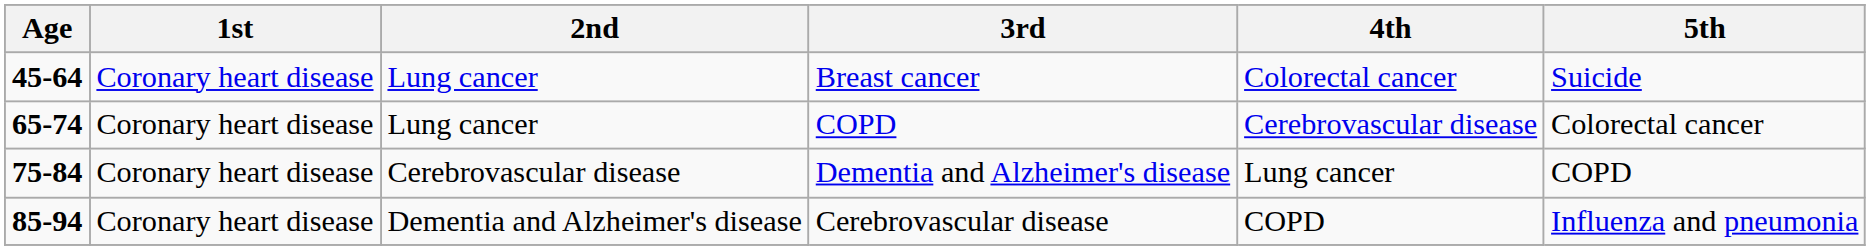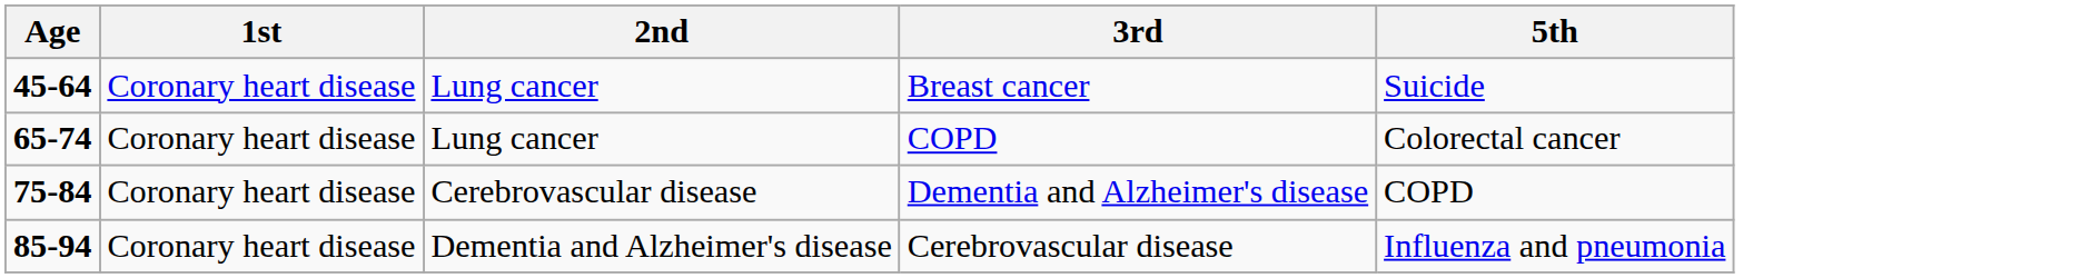- column: 4th | Colorectal cancer | Cerebrovascular disease | Lung cancer | COPD
